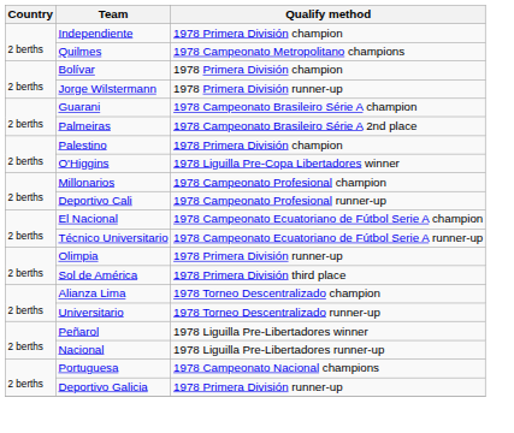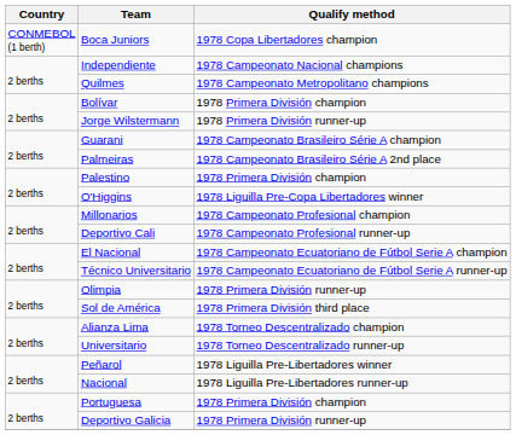+ row: CONMEBOL (1 berth) | Boca Juniors | 1978 Copa Libertadores champion
Independiente | Qualify method: 1978 Primera División champion -> 1978 Campeonato Nacional champions
Portuguesa | Qualify method: 1978 Campeonato Nacional champions -> 1978 Primera División champion
